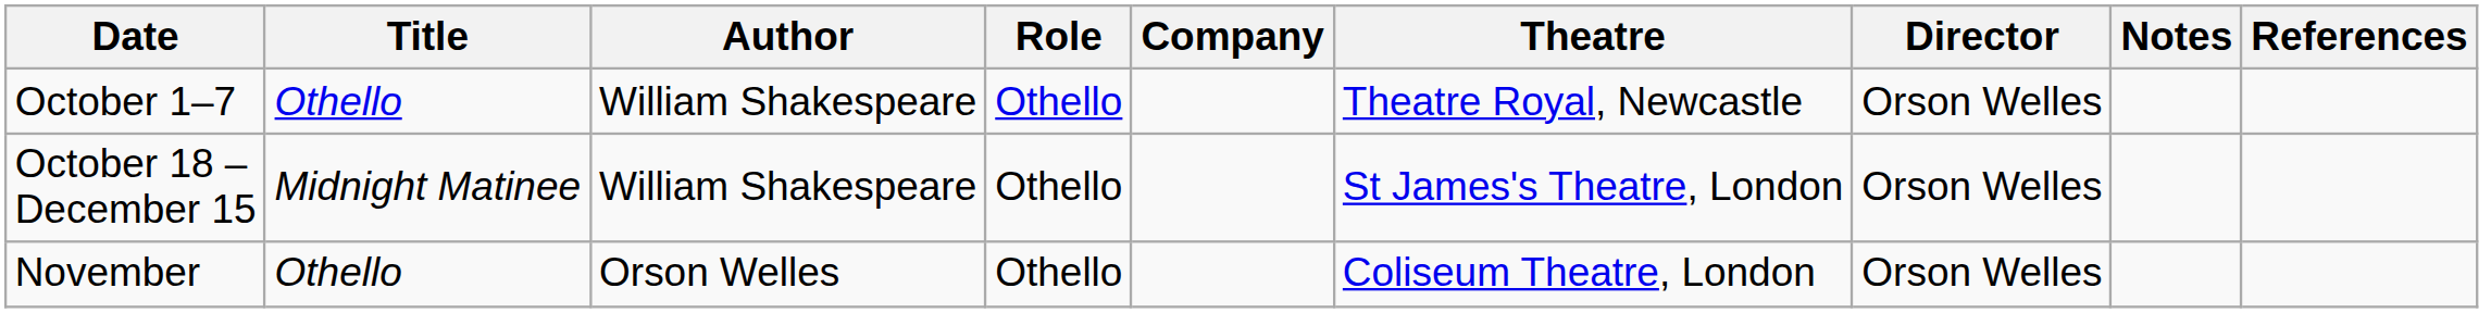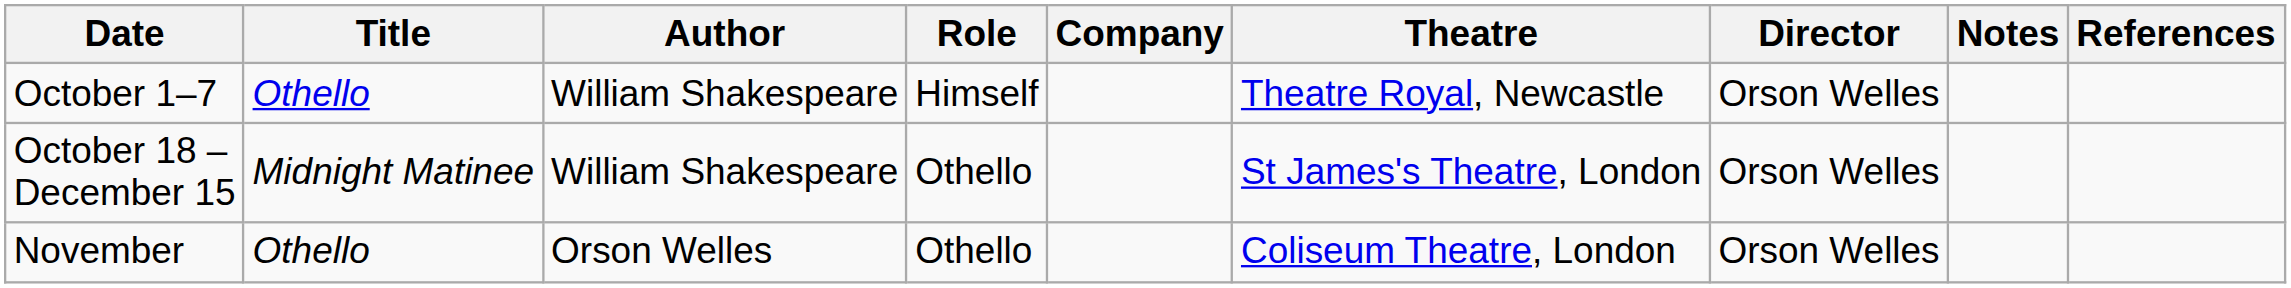October 1–7 | Role: Othello -> Himself
